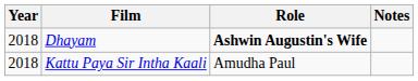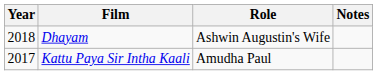Dhayam | Role: bold -> normal
Kattu Paya Sir Intha Kaali | Year: 2018 -> 2017
